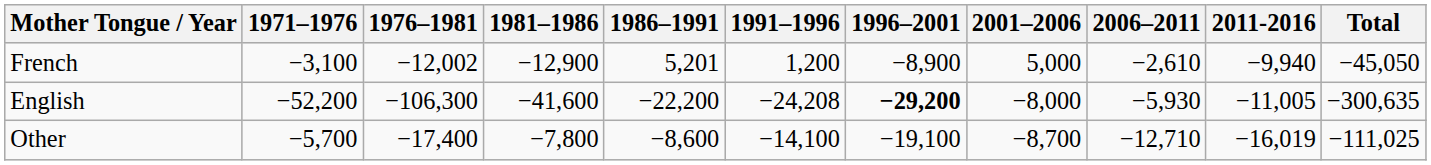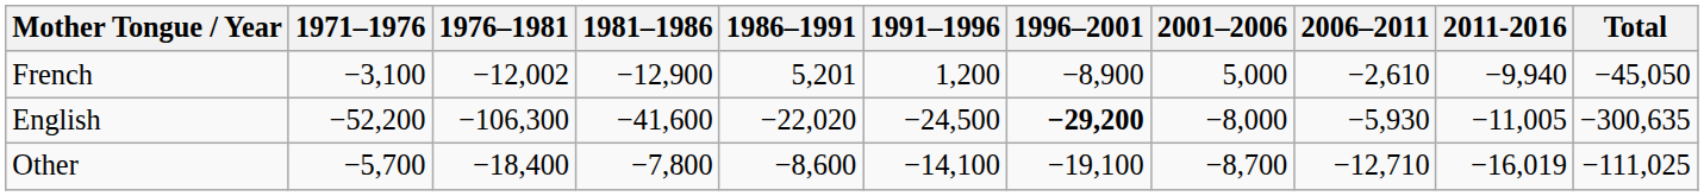English | 1986–1991: −22,200 -> −22,020
English | 1991–1996: −24,208 -> −24,500
Other | 1976–1981: −17,400 -> −18,400
